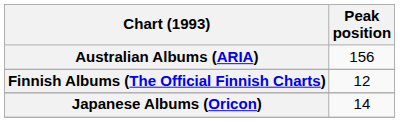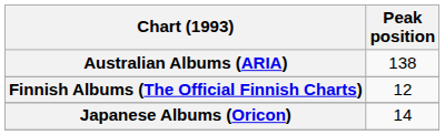Australian Albums (ARIA) | Peak position: 156 -> 138
